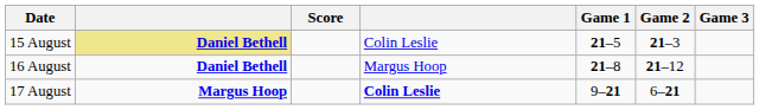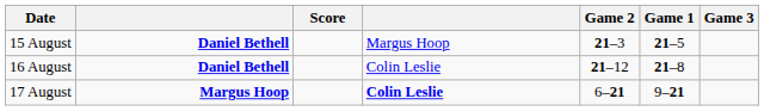columns swapped: Game 1 <-> Game 2
15 August | column 2: khaki background -> no background
15 August | column 4: Colin Leslie -> Margus Hoop
16 August | column 4: Margus Hoop -> Colin Leslie
